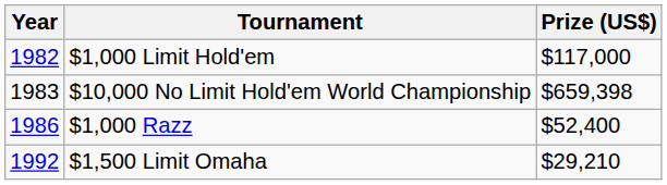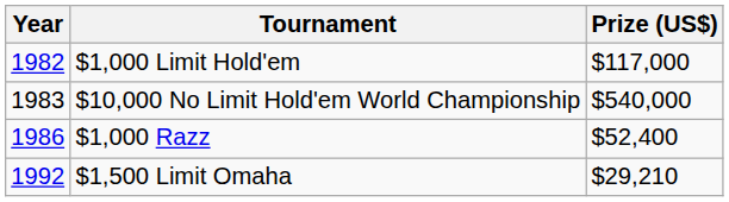$10,000 No Limit Hold'em World Championship | Prize (US$): $659,398 -> $540,000
